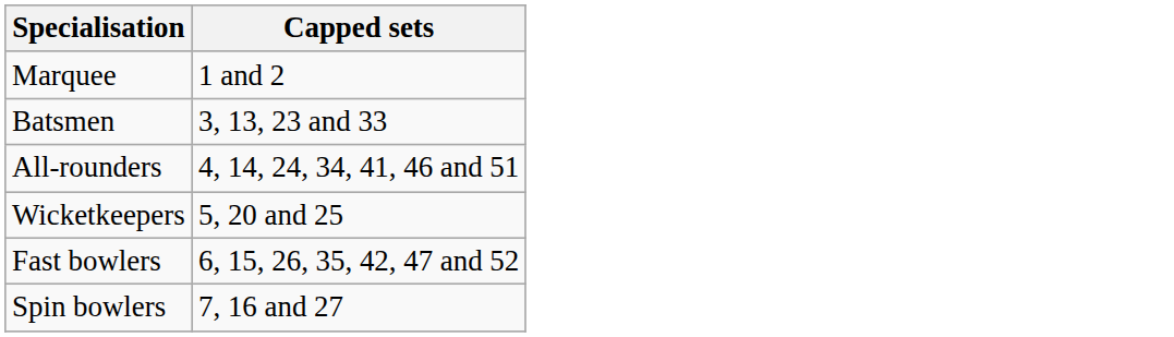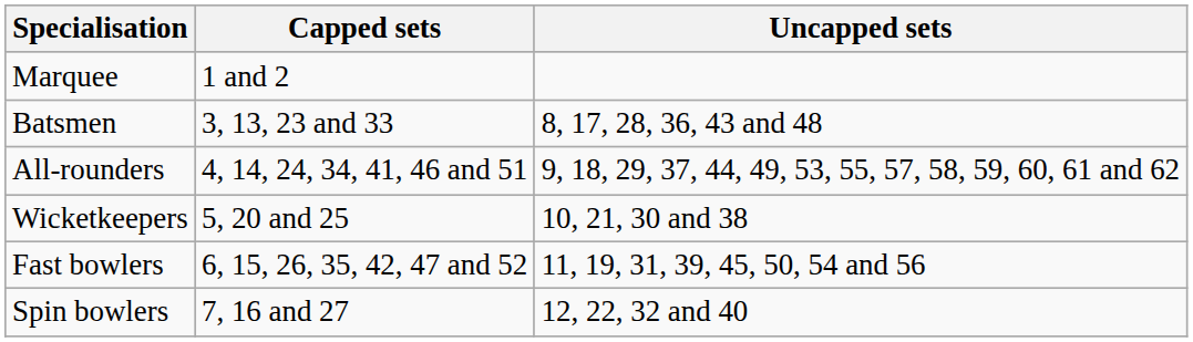+ column: Uncapped sets | 8, 17, 28, 36, 43 and 48 | 9, 18, 29, 37, 44, 49, 53, 55, 57, 58, 59, 60, 61 and 62 | 10, 21, 30 and 38 | 11, 19, 31, 39, 45, 50, 54 and 56 | 12, 22, 32 and 40
